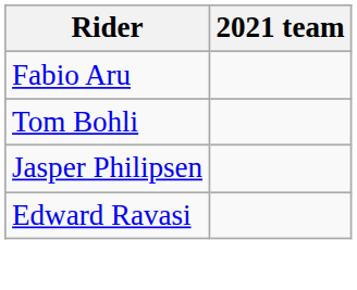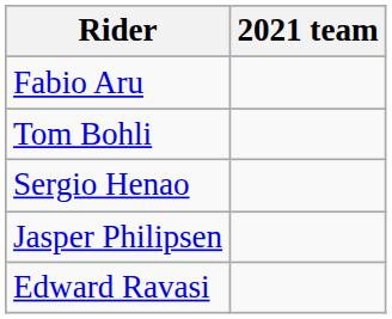+ row: Sergio Henao
